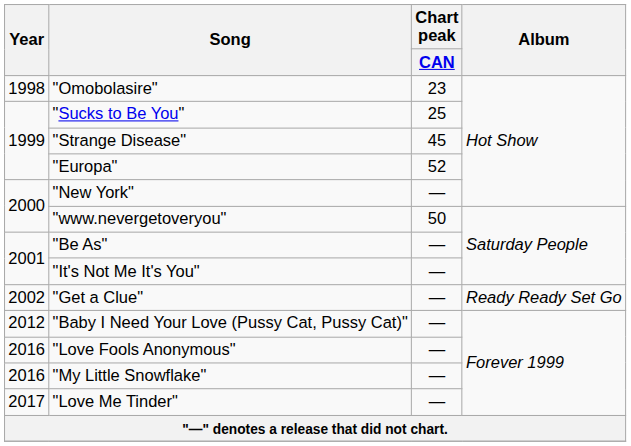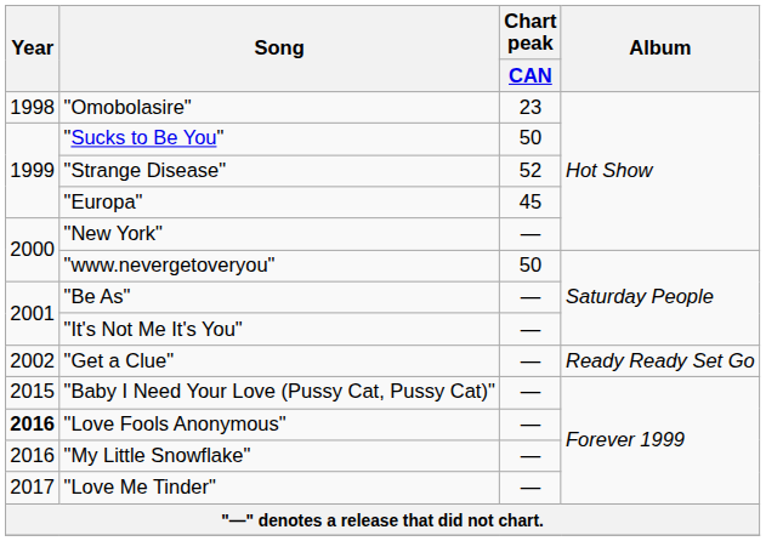"Sucks to Be You" | Chart peak / CAN: 25 -> 50
"Strange Disease" | Chart peak / CAN: 45 -> 52
"Europa" | Chart peak / CAN: 52 -> 45
"Baby I Need Your Love (Pussy Cat, Pussy Cat)" | Year: 2012 -> 2015
"Love Fools Anonymous" | Year: normal -> bold
